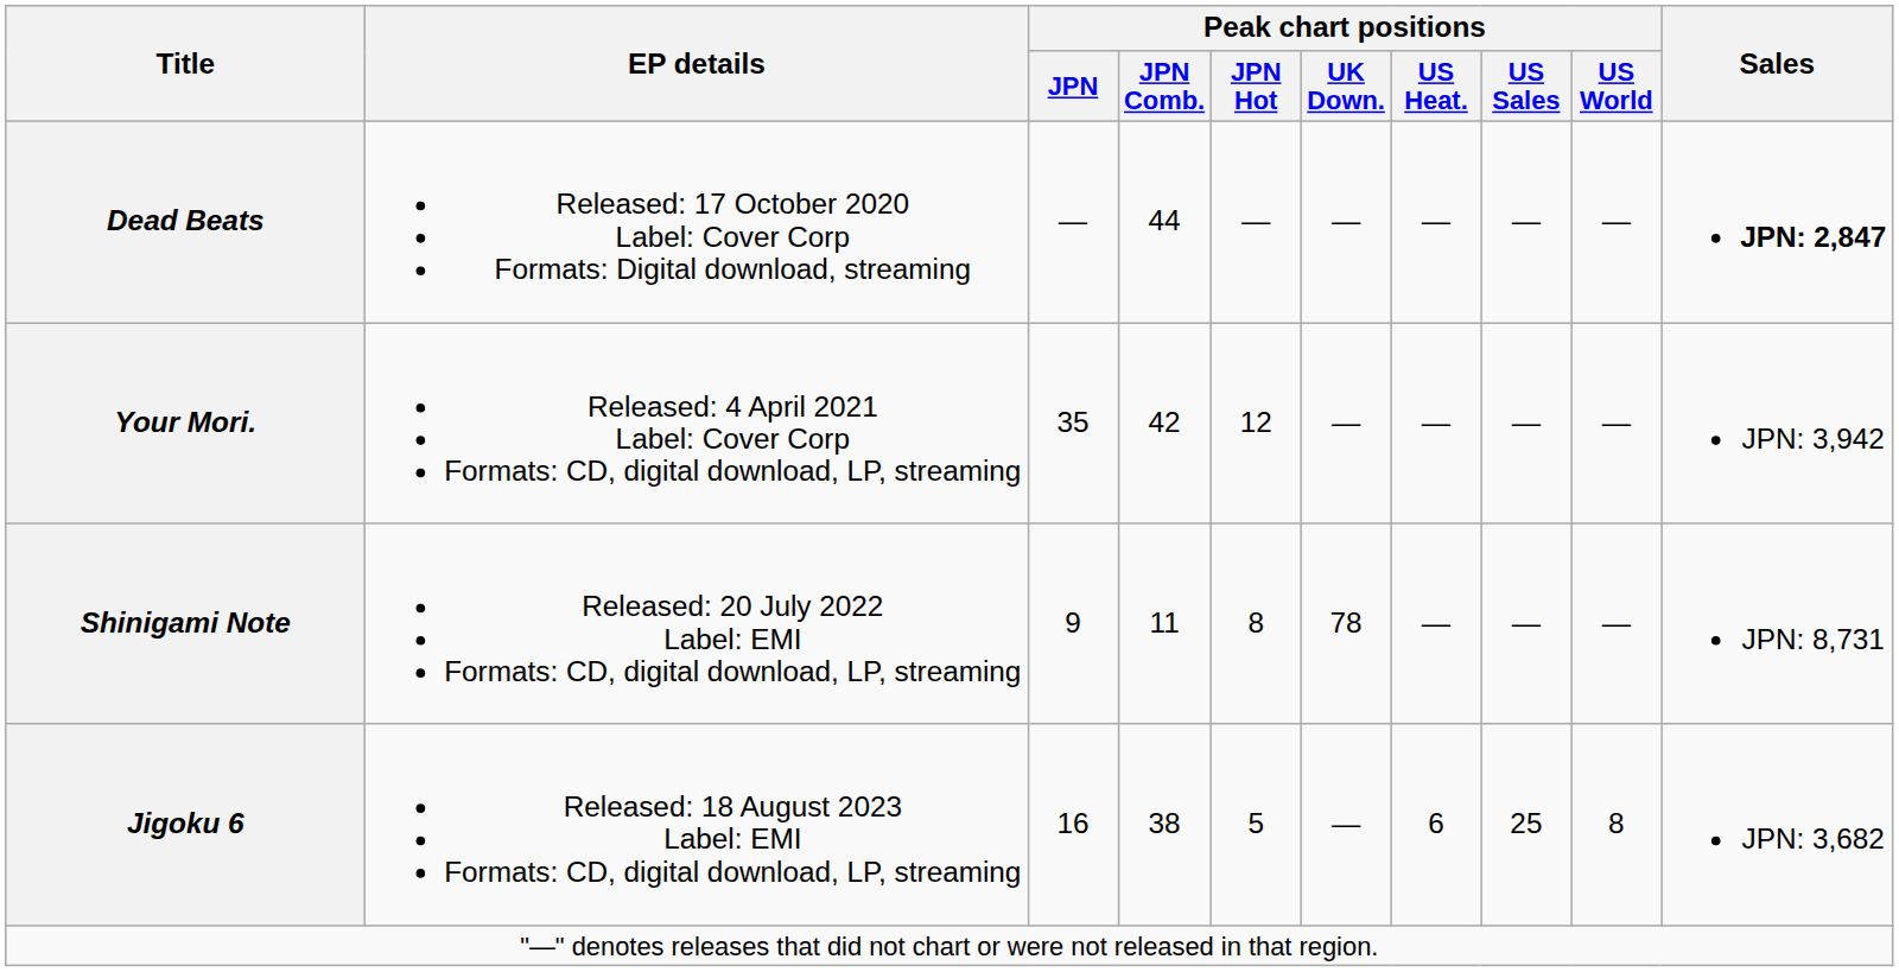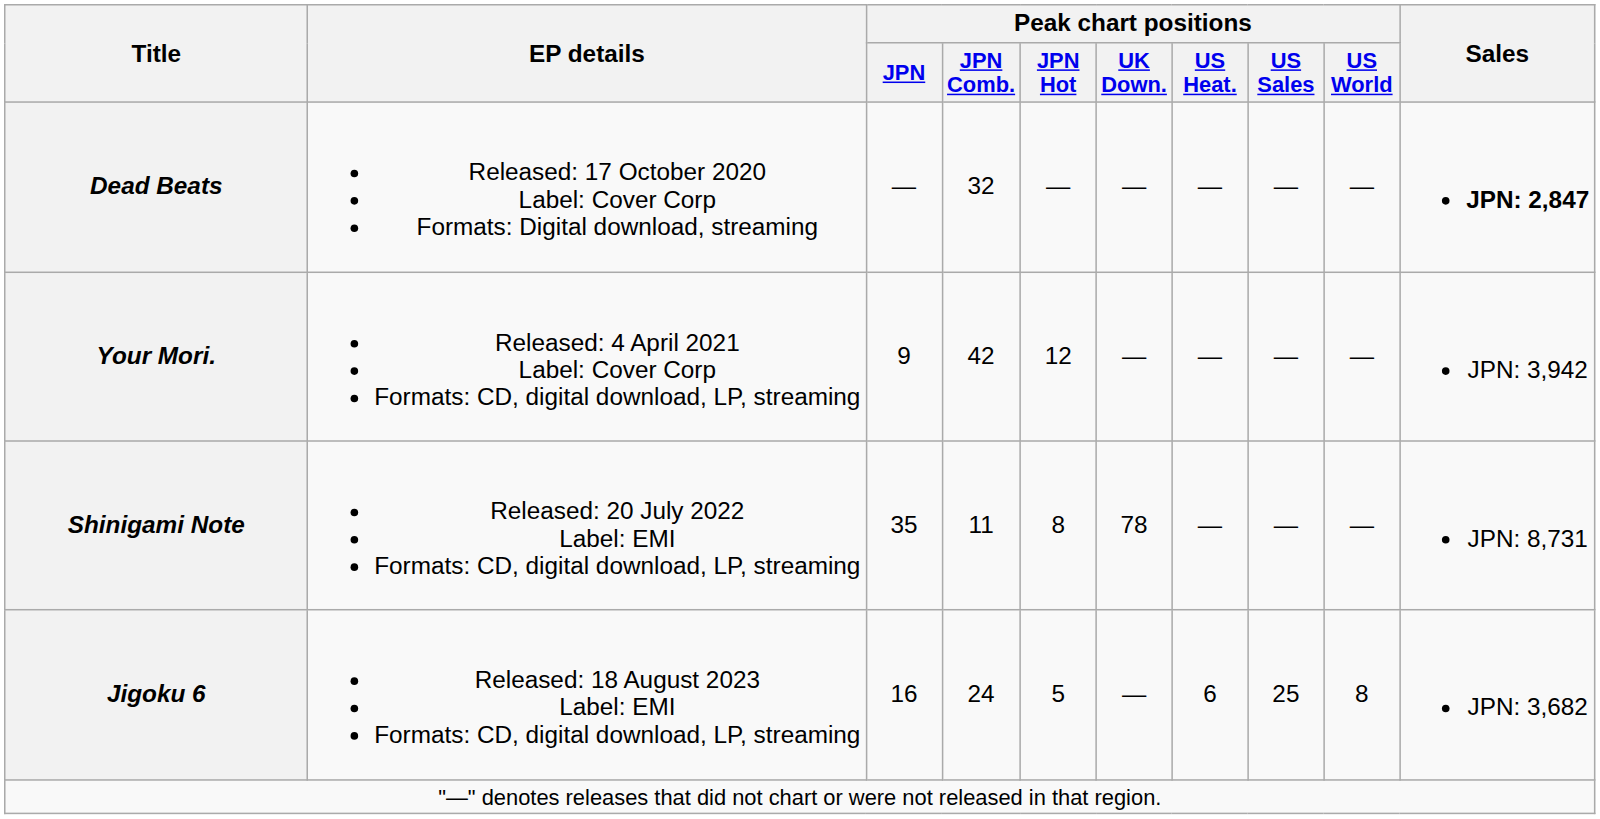Dead Beats | Peak chart positions / JPN Comb.: 44 -> 32
Your Mori. | Peak chart positions / JPN: 35 -> 9
Shinigami Note | Peak chart positions / JPN: 9 -> 35
Jigoku 6 | Peak chart positions / JPN Comb.: 38 -> 24
